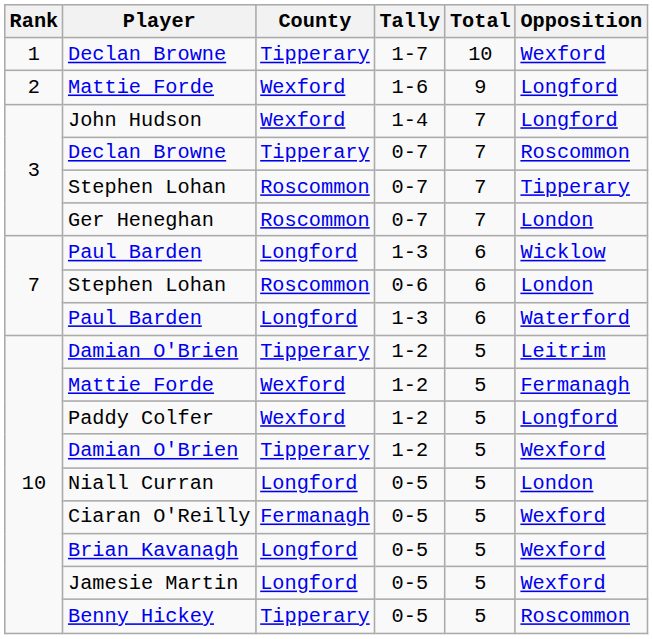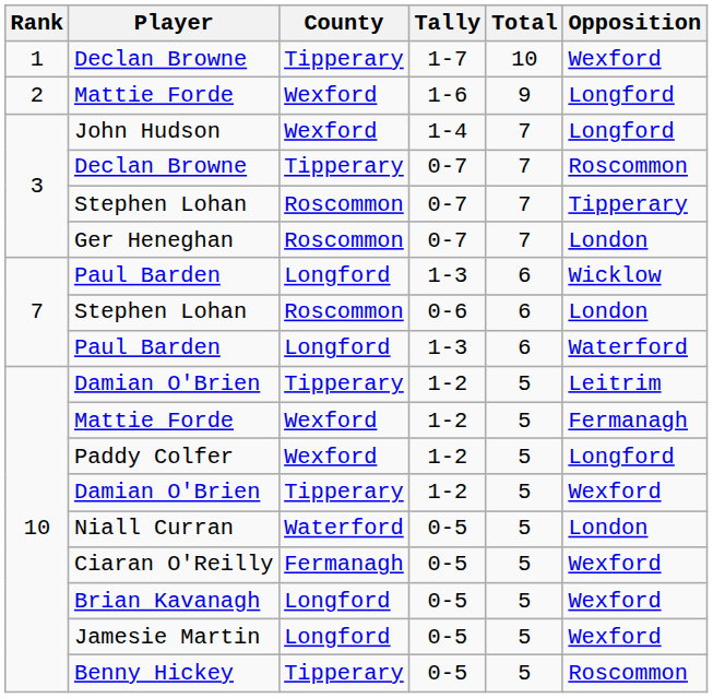Niall Curran | County: Longford -> Waterford
